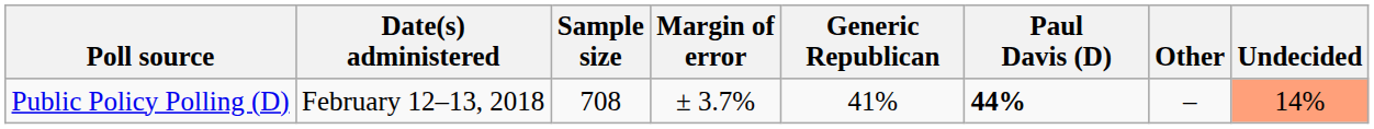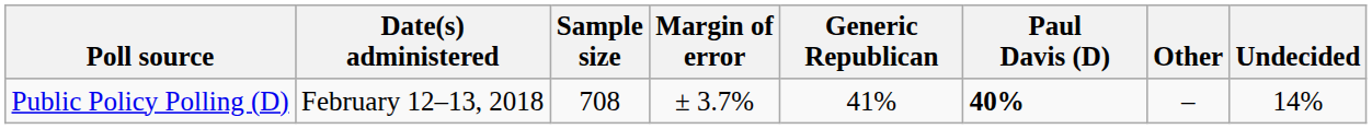Public Policy Polling (D) | Paul Davis (D): 44% -> 40%
Public Policy Polling (D) | Undecided: lightsalmon background -> no background
